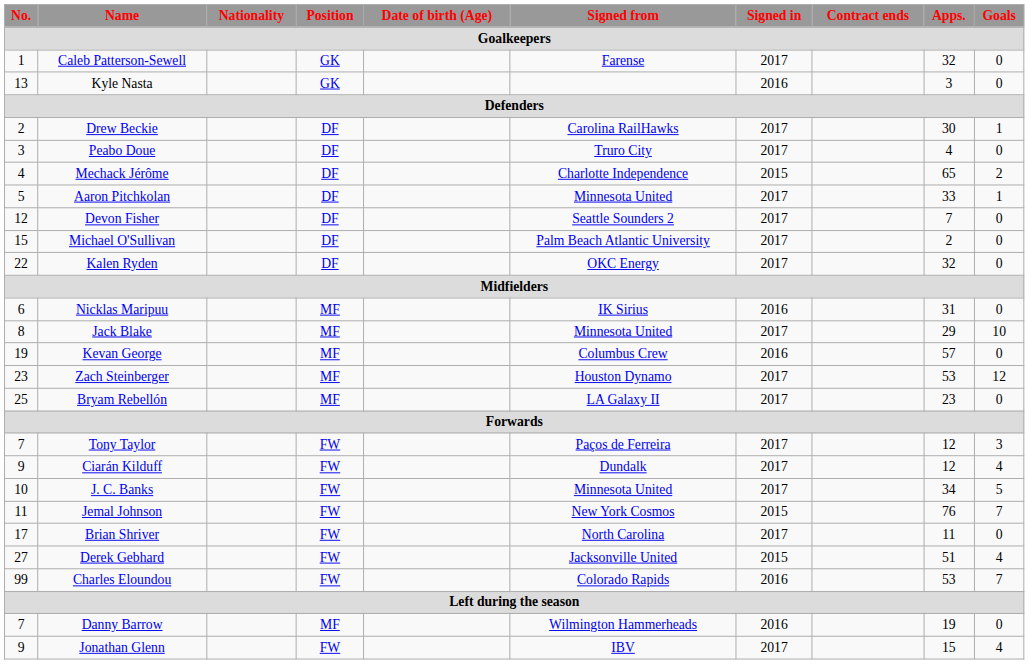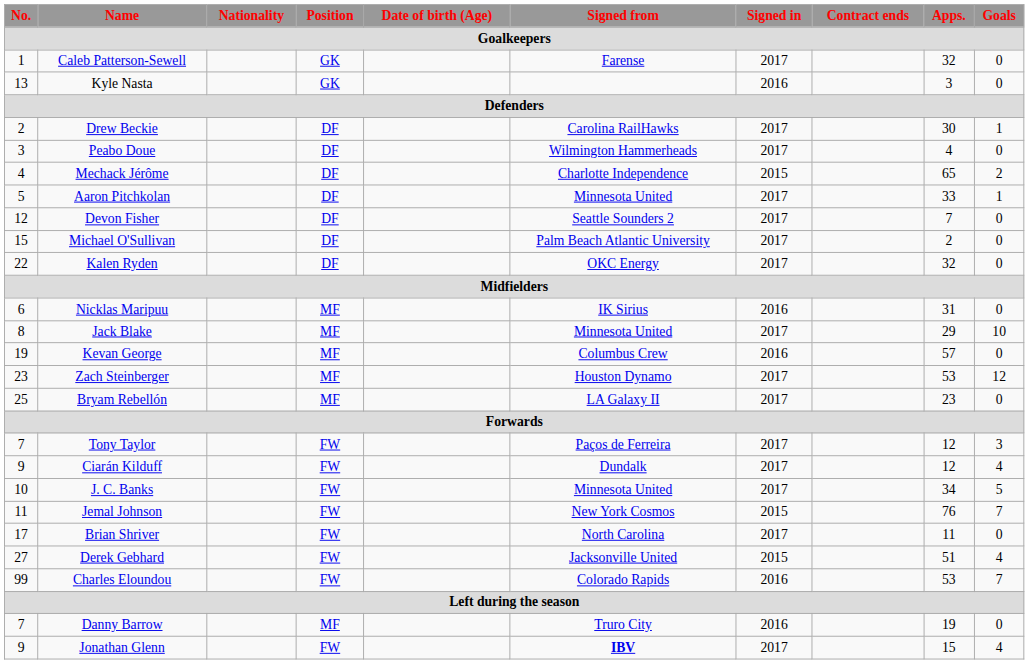Peabo Doue | Signed from: Truro City -> Wilmington Hammerheads
Danny Barrow | Signed from: Wilmington Hammerheads -> Truro City
Jonathan Glenn | Signed from: normal -> bold
